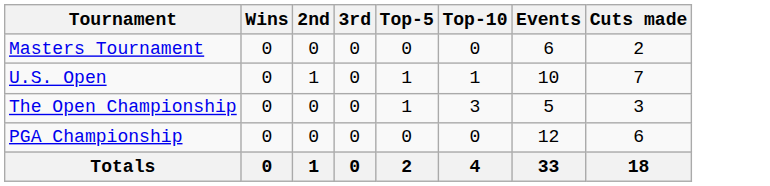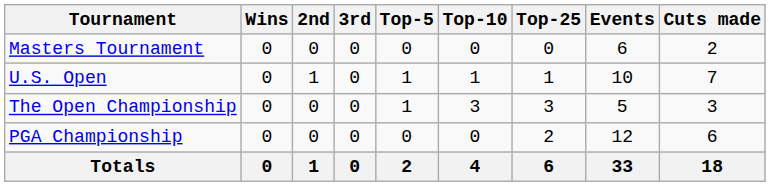+ column: Top-25 | 0 | 1 | 3 | 2 | 6
